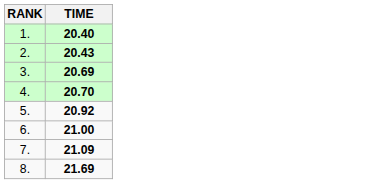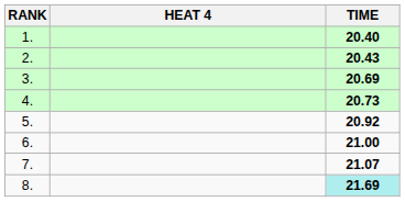+ column: HEAT 4
4. | TIME: 20.70 -> 20.73
7. | TIME: 21.09 -> 21.07
8. | TIME: no background -> paleturquoise background
